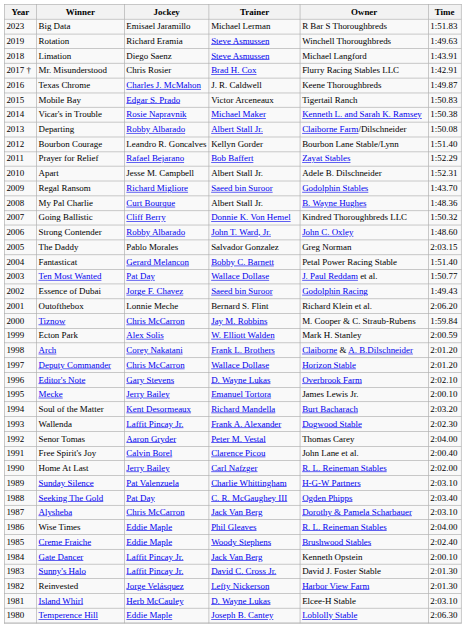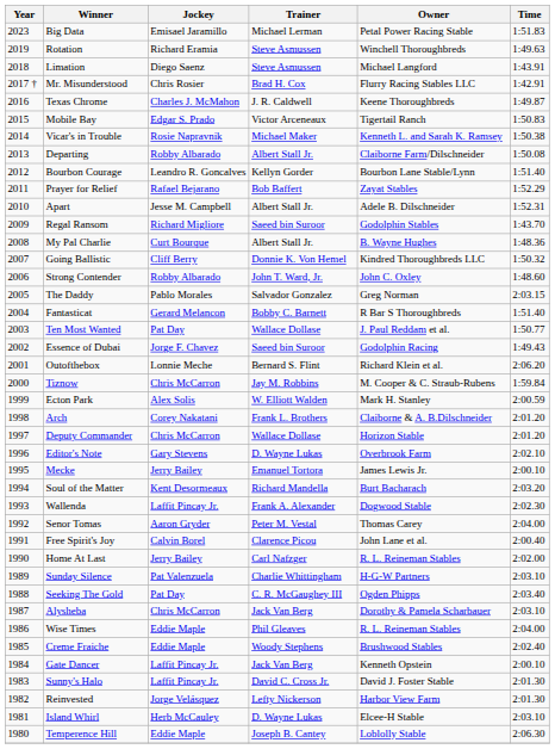Big Data | Owner: R Bar S Thoroughbreds -> Petal Power Racing Stable
Fantasticat | Owner: Petal Power Racing Stable -> R Bar S Thoroughbreds
